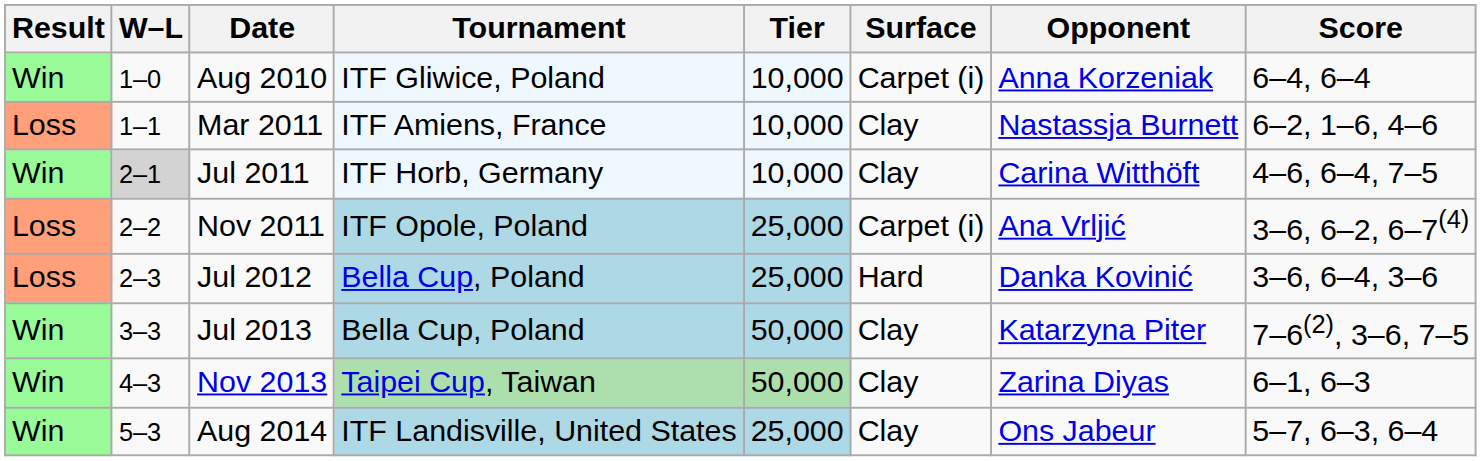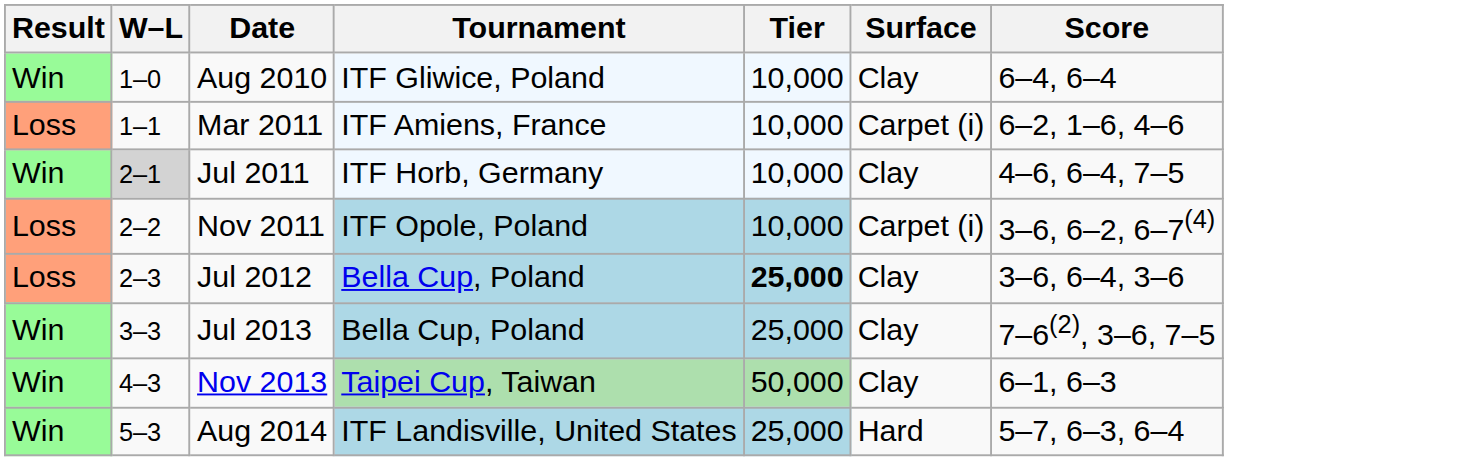- column: Opponent | Anna Korzeniak | Nastassja Burnett | Carina Witthöft | Ana Vrljić | Danka Kovinić | Katarzyna Piter | Zarina Diyas | Ons Jabeur
Aug 2010 | Surface: Carpet (i) -> Clay
Mar 2011 | Surface: Clay -> Carpet (i)
Nov 2011 | Tier: 25,000 -> 10,000
Jul 2012 | Tier: normal -> bold
Jul 2012 | Surface: Hard -> Clay
Jul 2013 | Tier: 50,000 -> 25,000
Aug 2014 | Surface: Clay -> Hard
